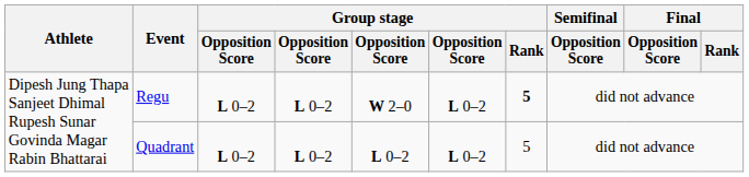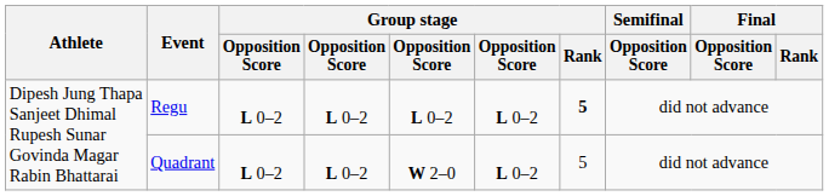Regu | column 5: W 2–0 -> L 0–2
Quadrant | column 5: L 0–2 -> W 2–0
